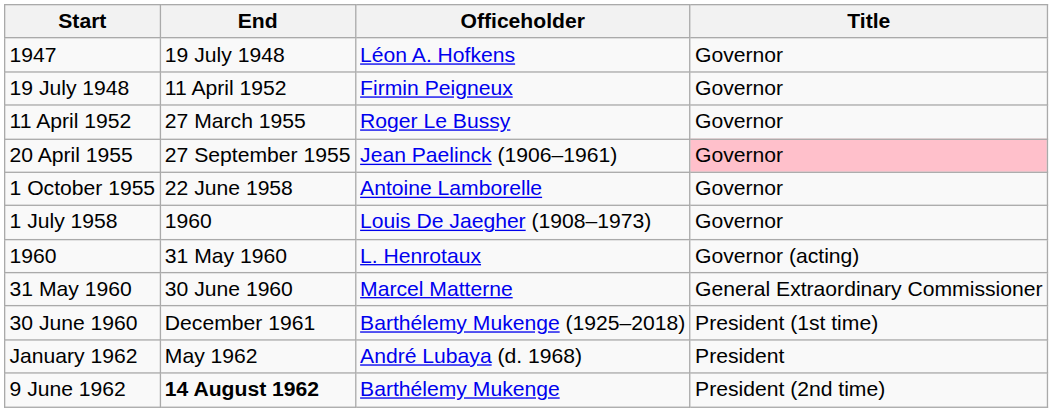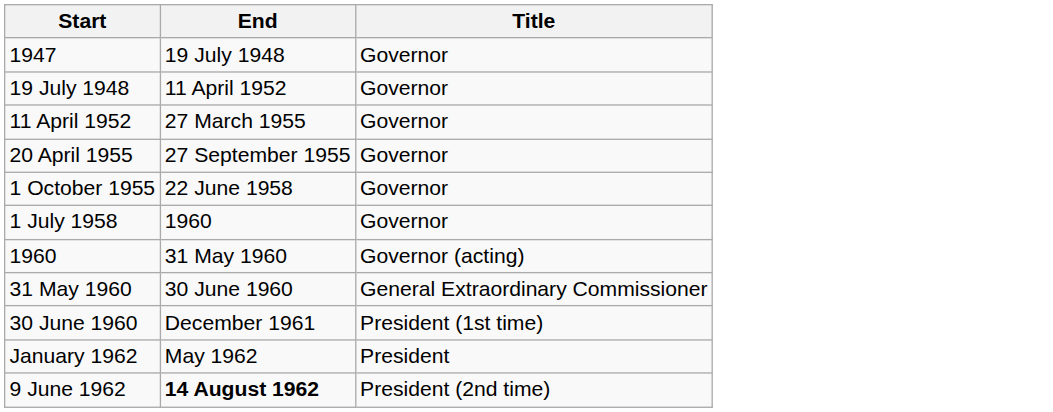- column: Officeholder | Léon A. Hofkens | Firmin Peigneux | Roger Le Bussy | Jean Paelinck (1906–1961) | Antoine Lamborelle | Louis De Jaegher (1908–1973) | L. Henrotaux | Marcel Matterne | Barthélemy Mukenge (1925–2018) | André Lubaya (d. 1968) | Barthélemy Mukenge
20 April 1955 | Title: pink background -> no background
